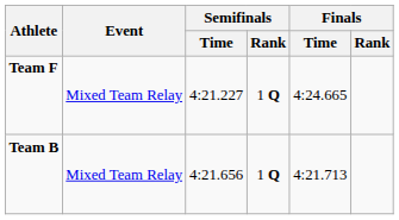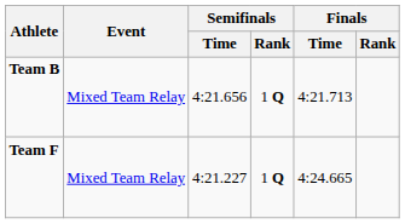rows swapped: Team B <-> Team F
